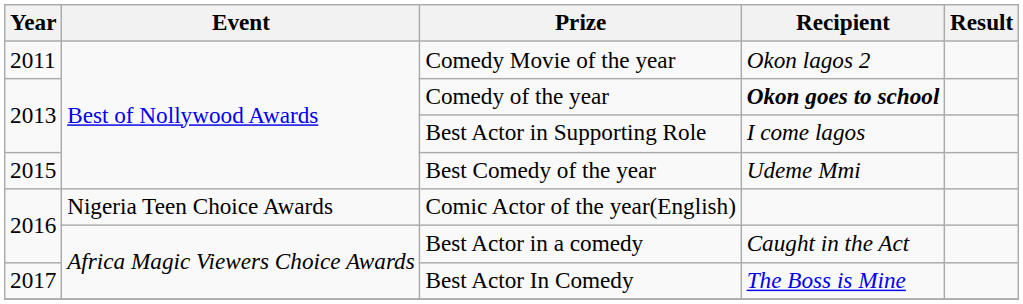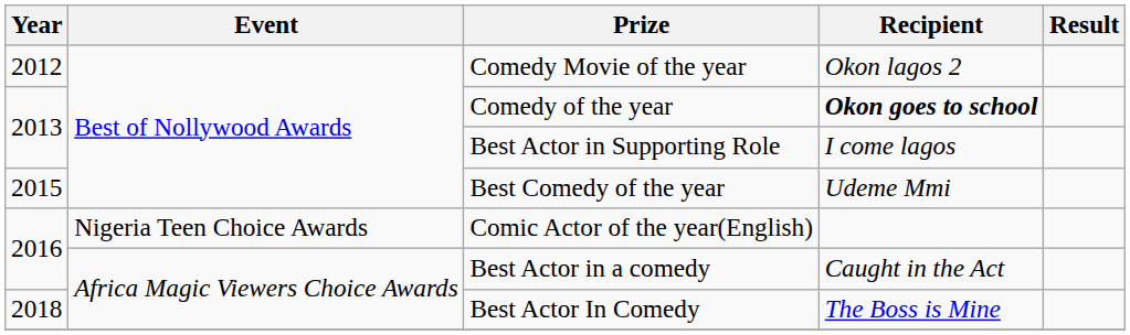Comedy Movie of the year | Year: 2011 -> 2012
Best Actor In Comedy | Year: 2017 -> 2018
